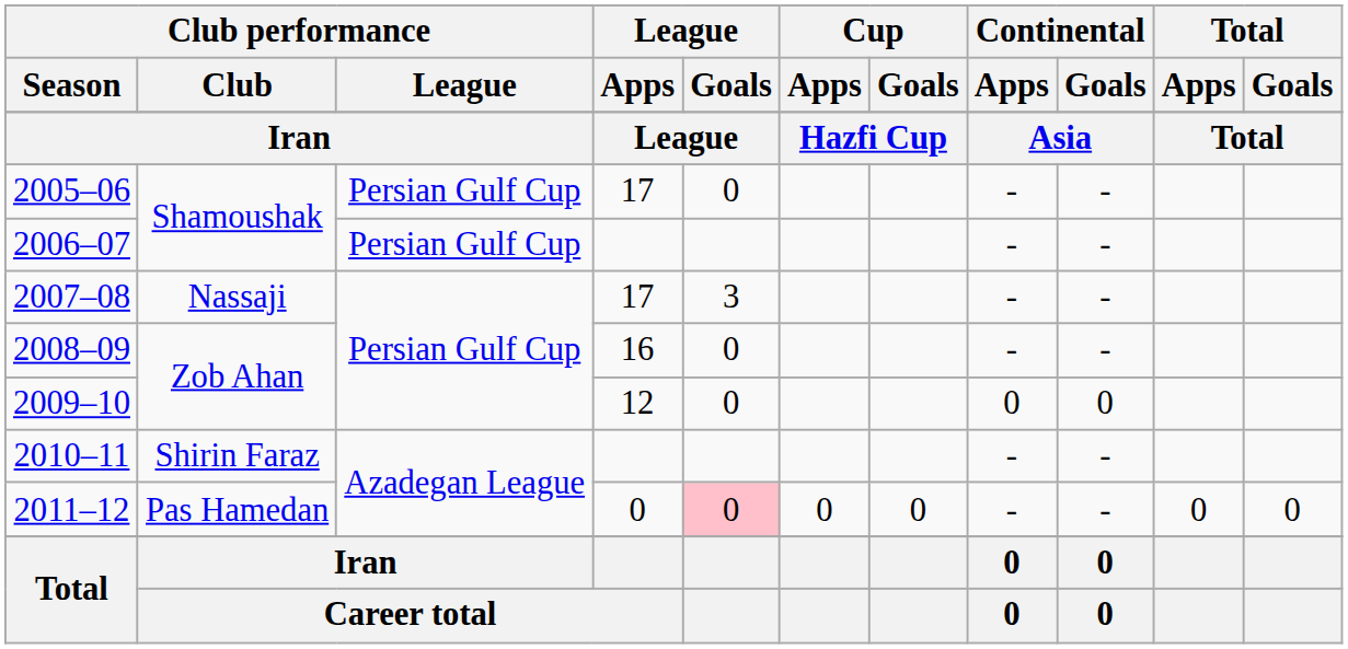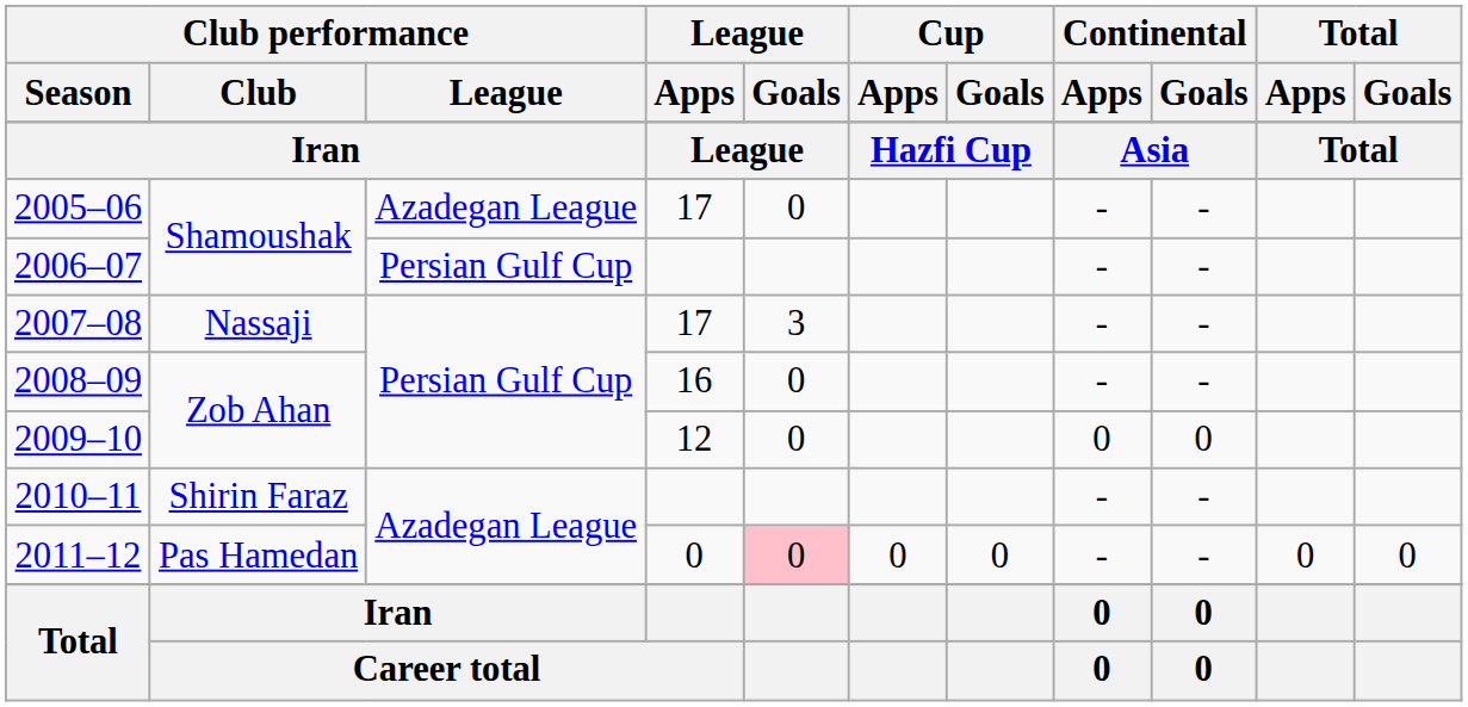2005–06 | Club performance / League: Persian Gulf Cup -> Azadegan League
